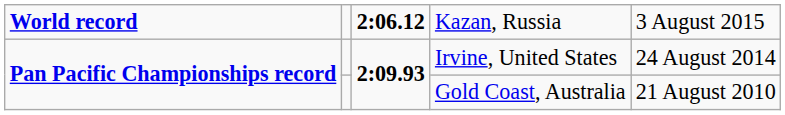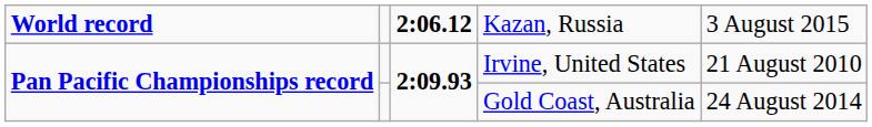Irvine, United States | column 5: 24 August 2014 -> 21 August 2010
Gold Coast, Australia | column 5: 21 August 2010 -> 24 August 2014
